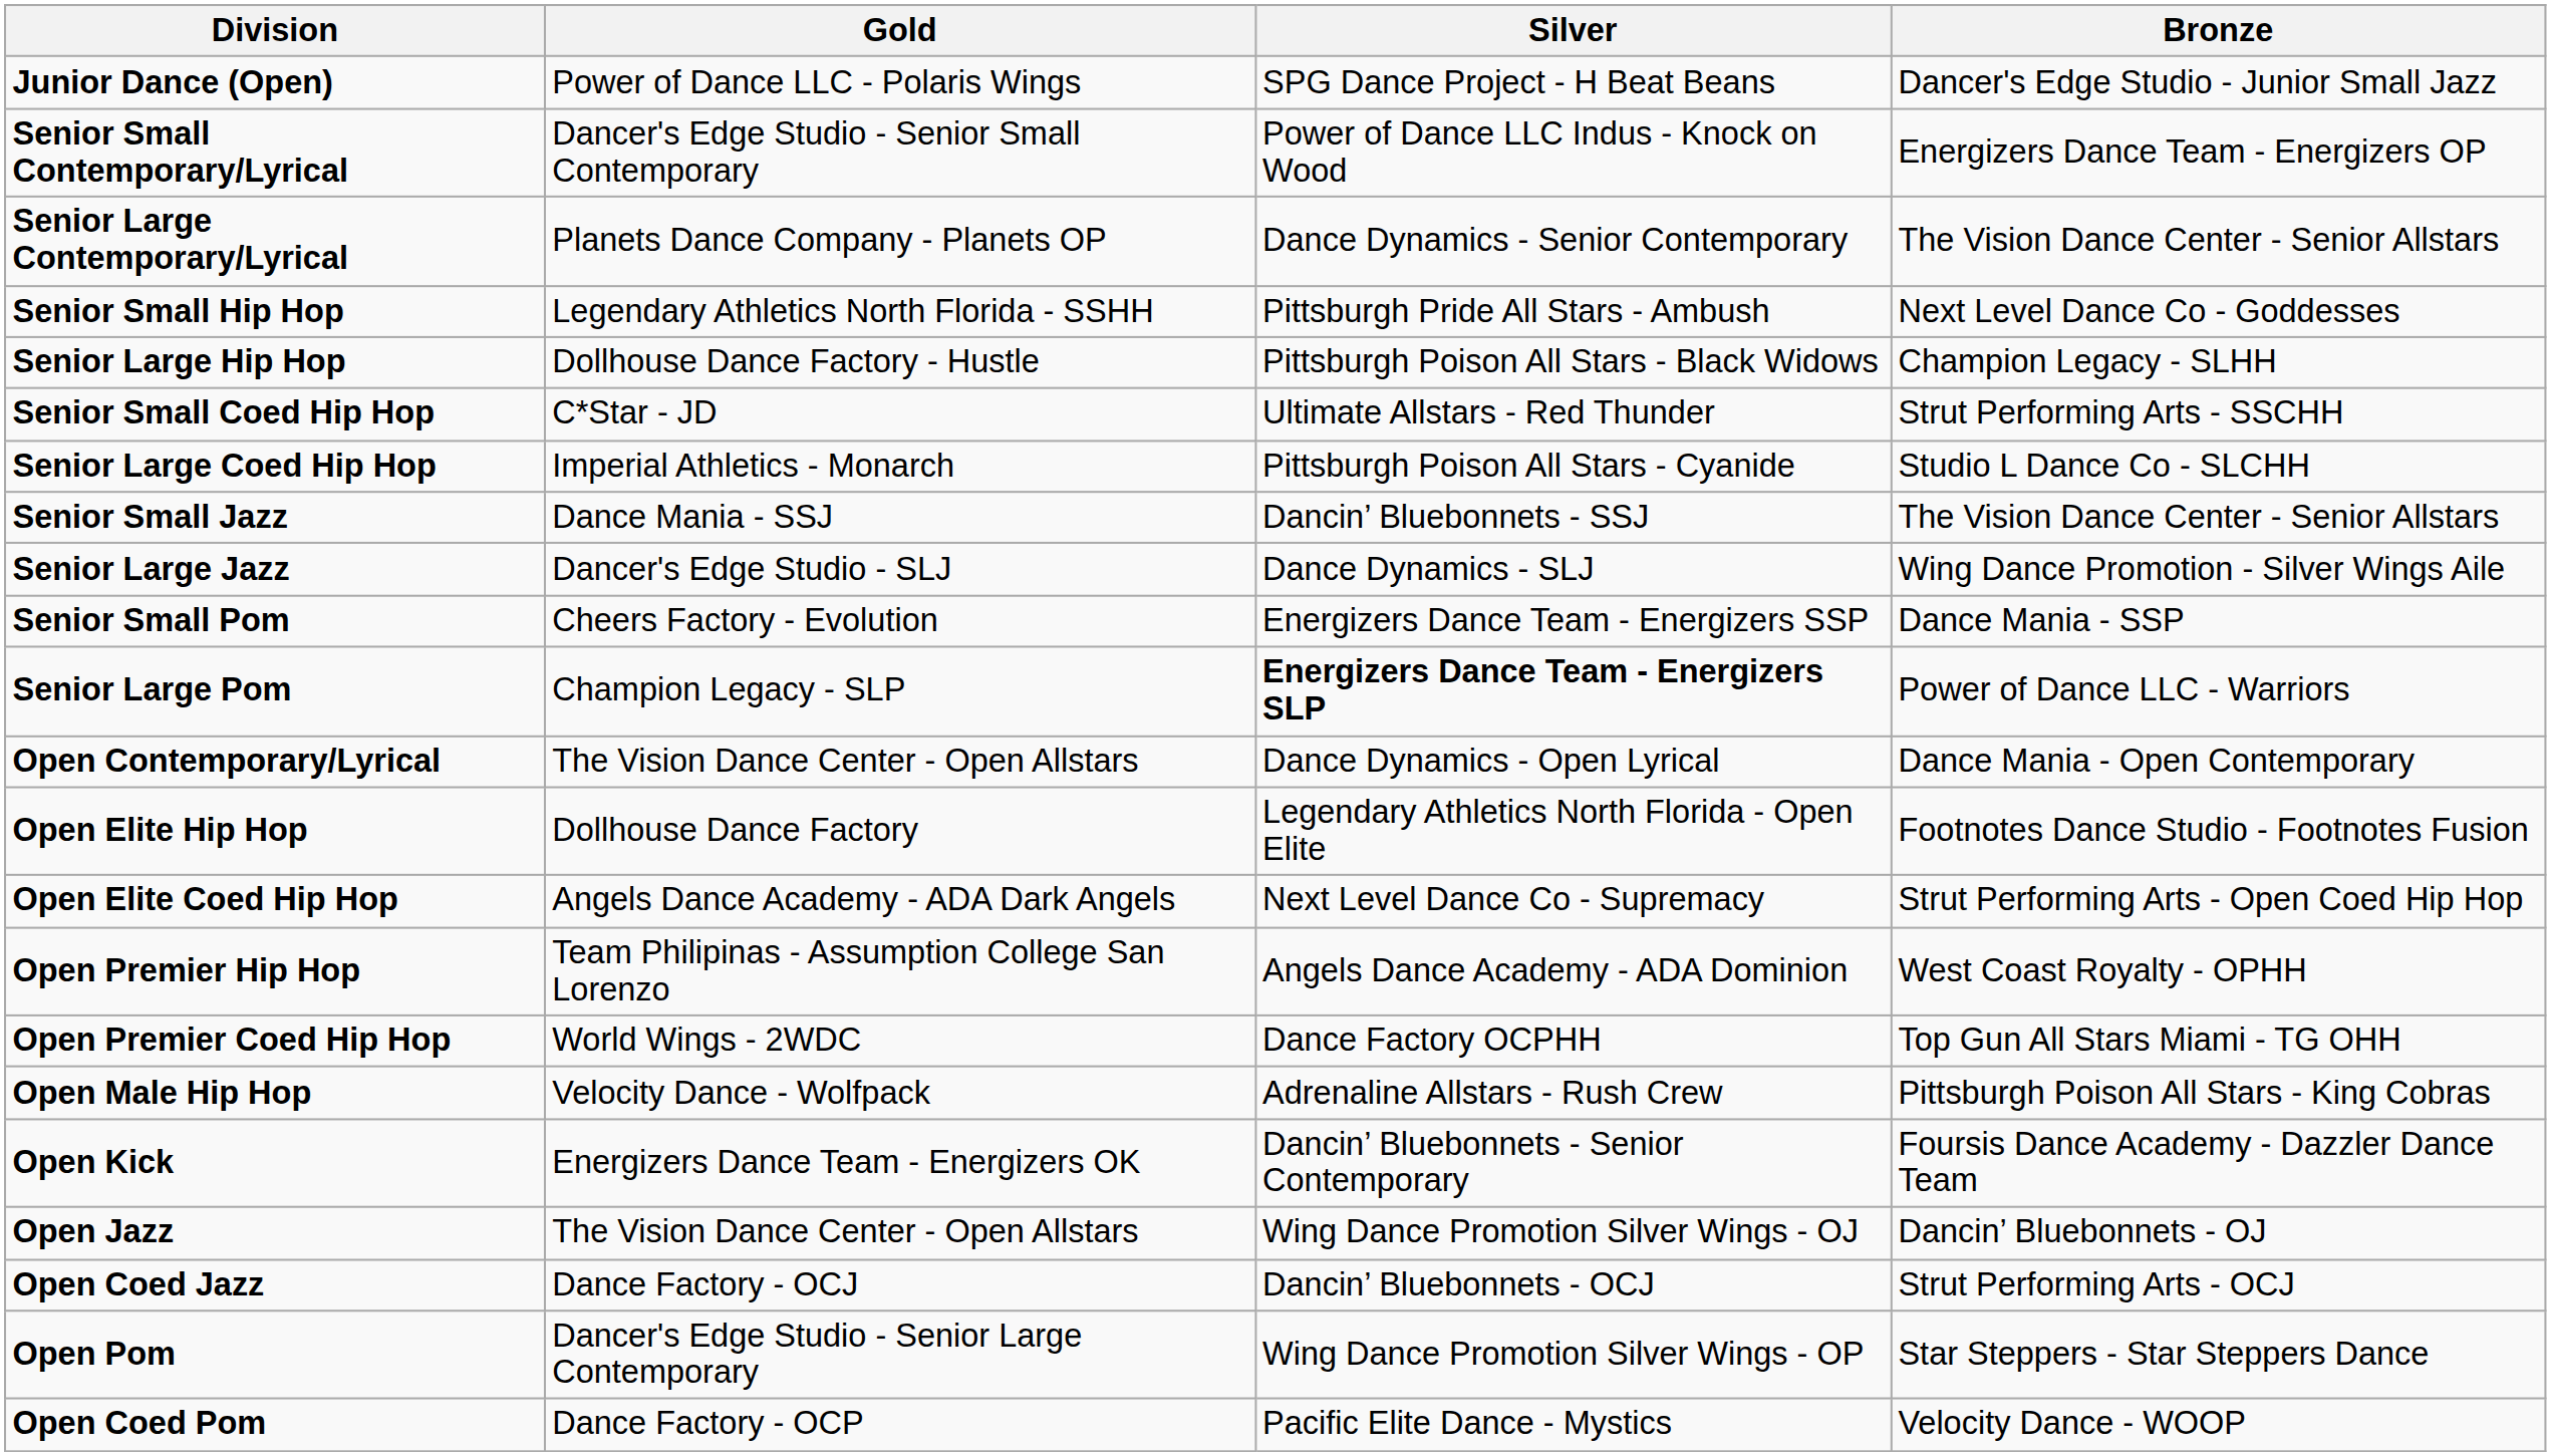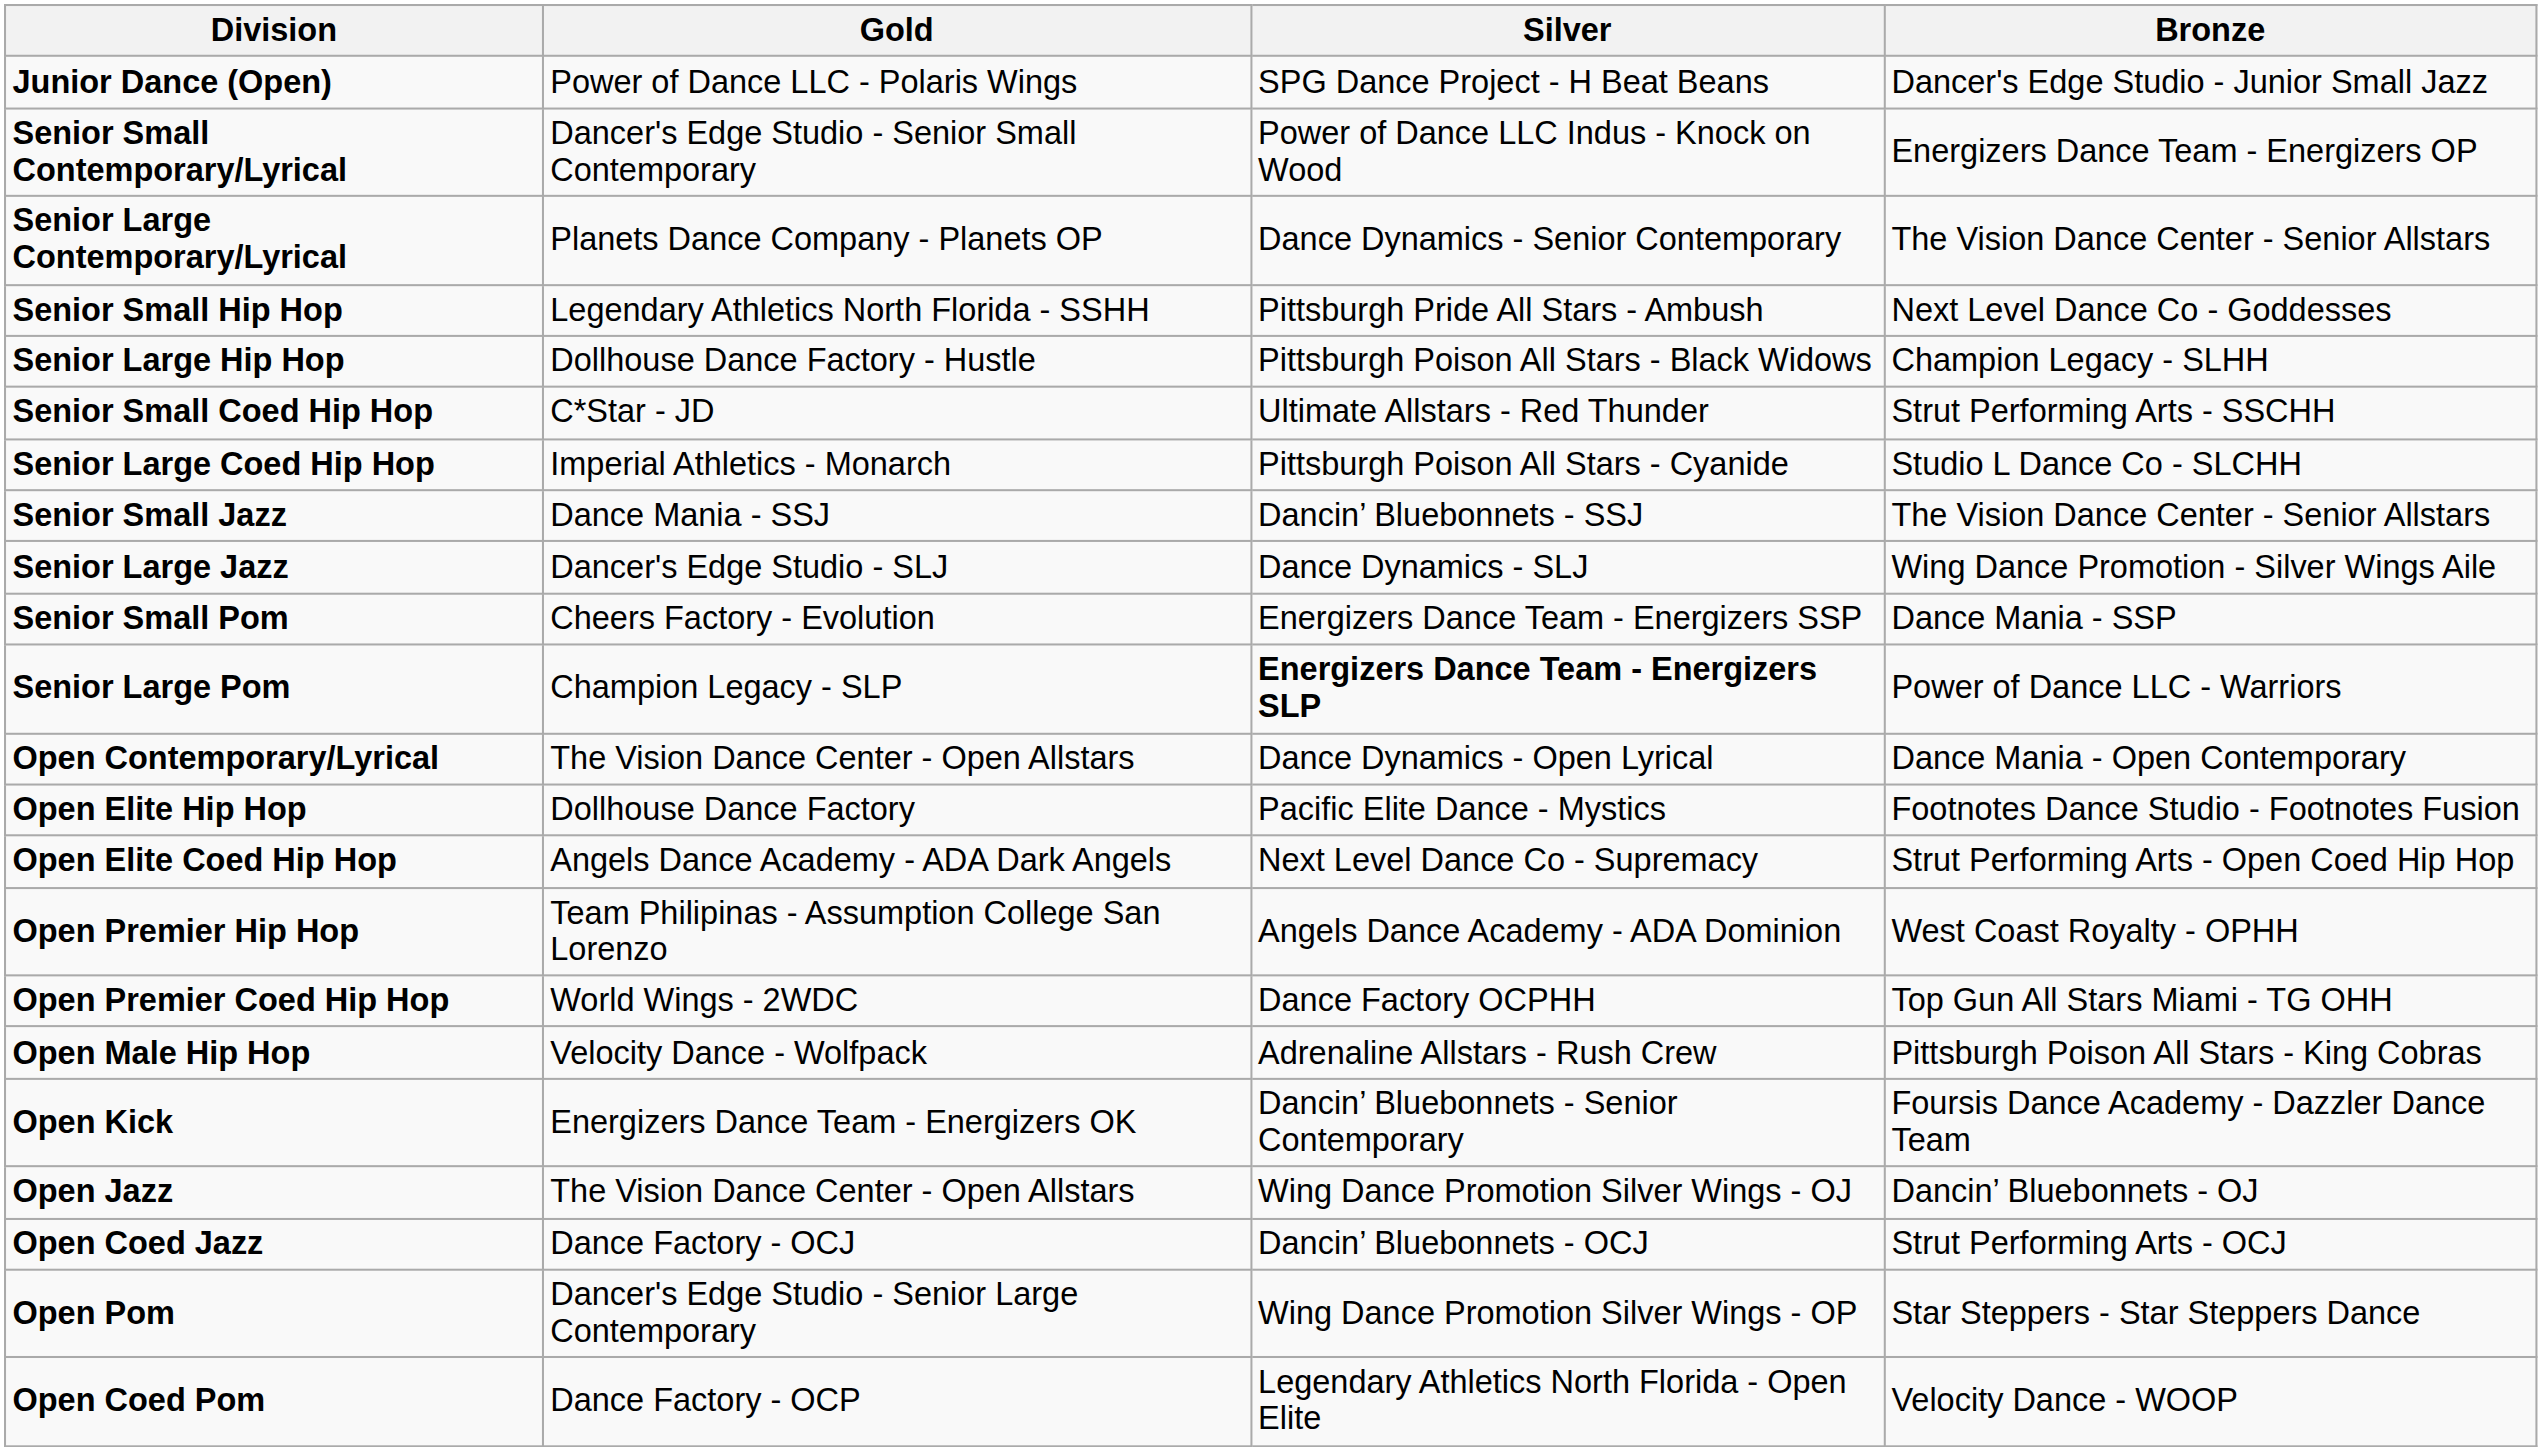Open Elite Hip Hop | Silver: Legendary Athletics North Florida - Open Elite -> Pacific Elite Dance - Mystics
Open Coed Pom | Silver: Pacific Elite Dance - Mystics -> Legendary Athletics North Florida - Open Elite
